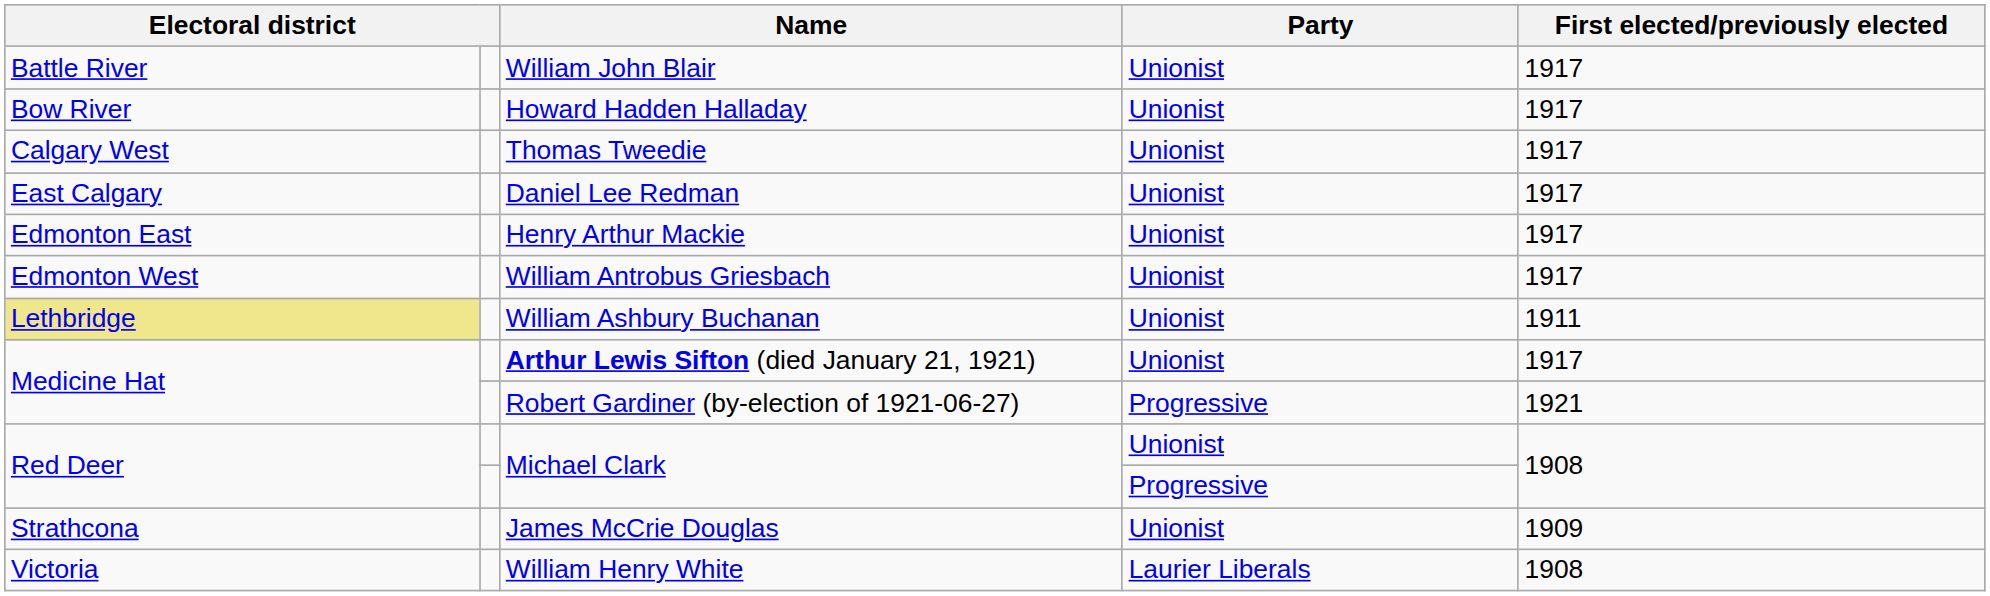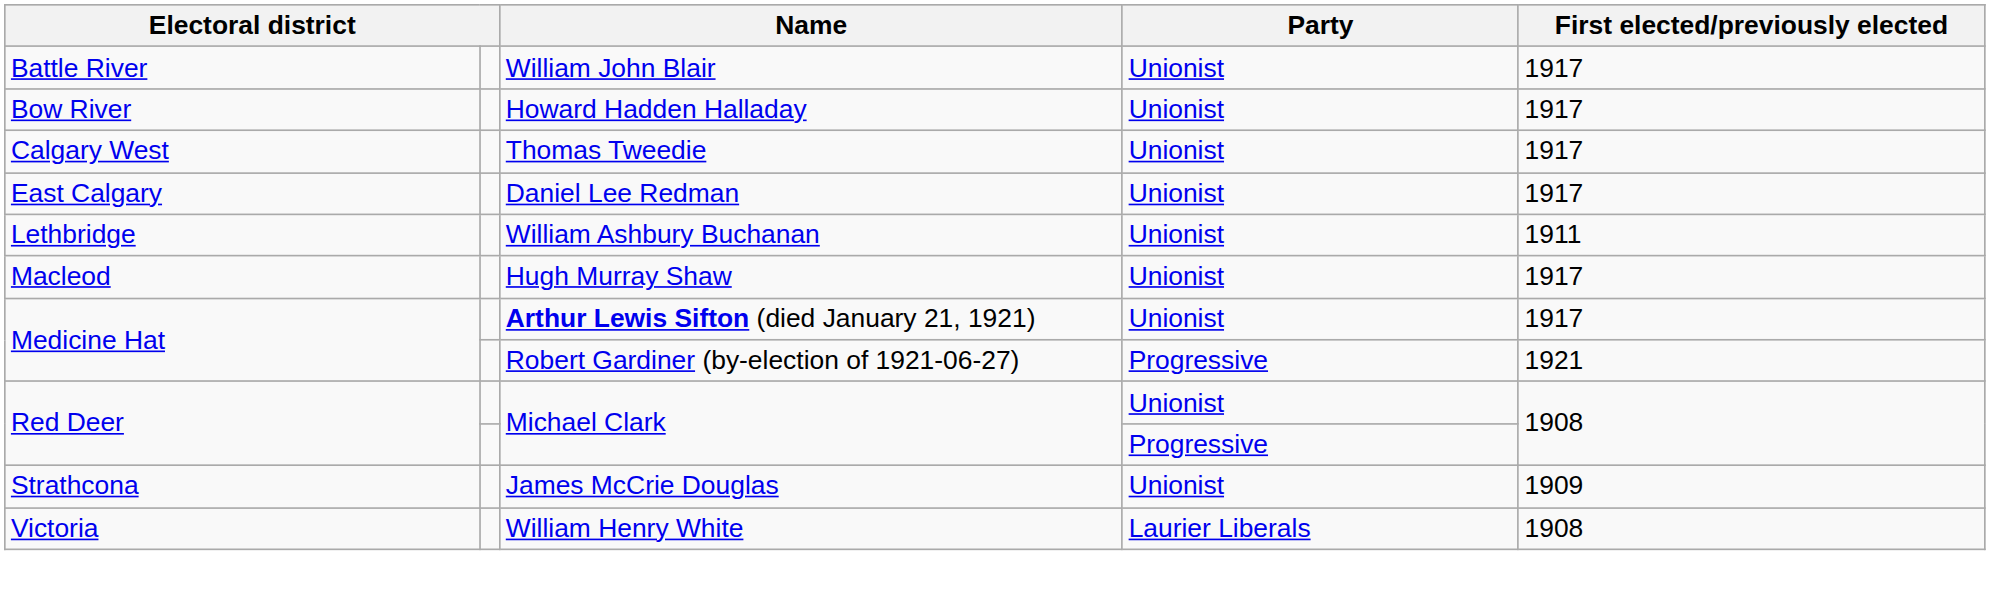- row: Edmonton East | Henry Arthur Mackie | Unionist | 1917
- row: Edmonton West | William Antrobus Griesbach | Unionist | 1917
William Ashbury Buchanan | column 1: khaki background -> no background
+ row: Macleod | Hugh Murray Shaw | Unionist | 1917
